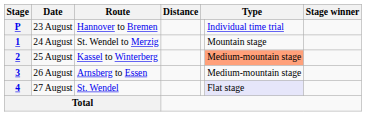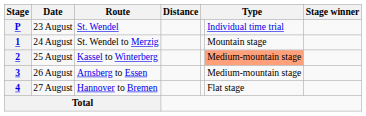P | Route: Hannover to Bremen -> St. Wendel
4 | Route: St. Wendel -> Hannover to Bremen
4 | column 6: lavender background -> no background
